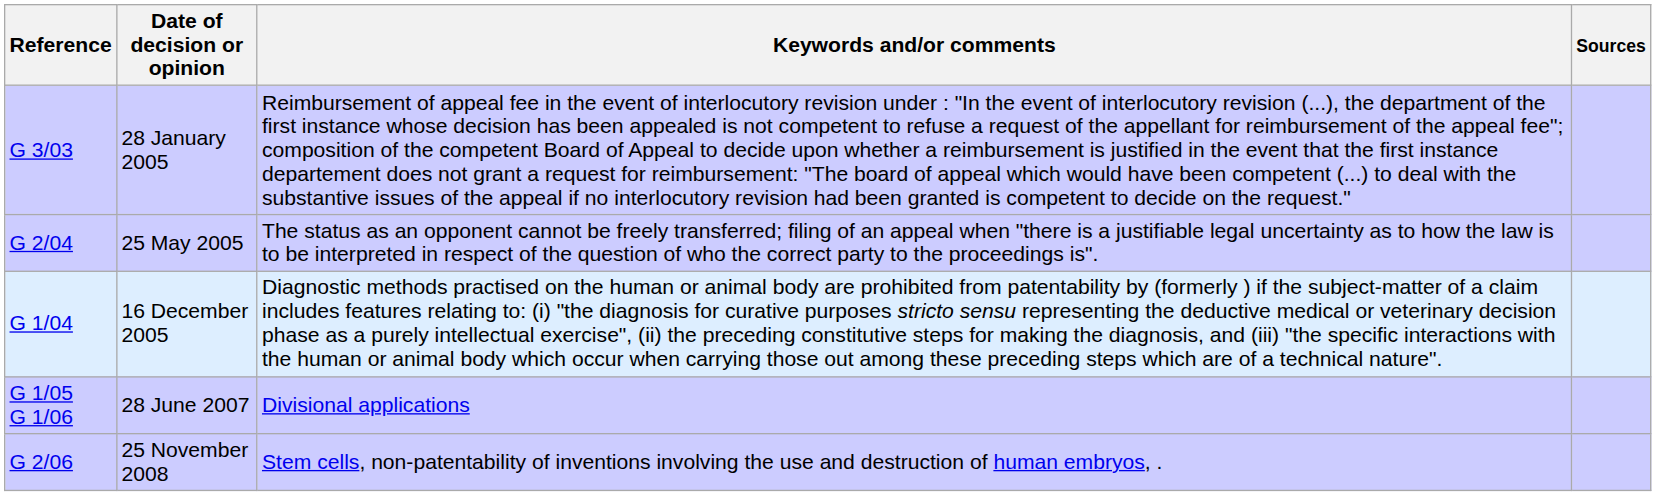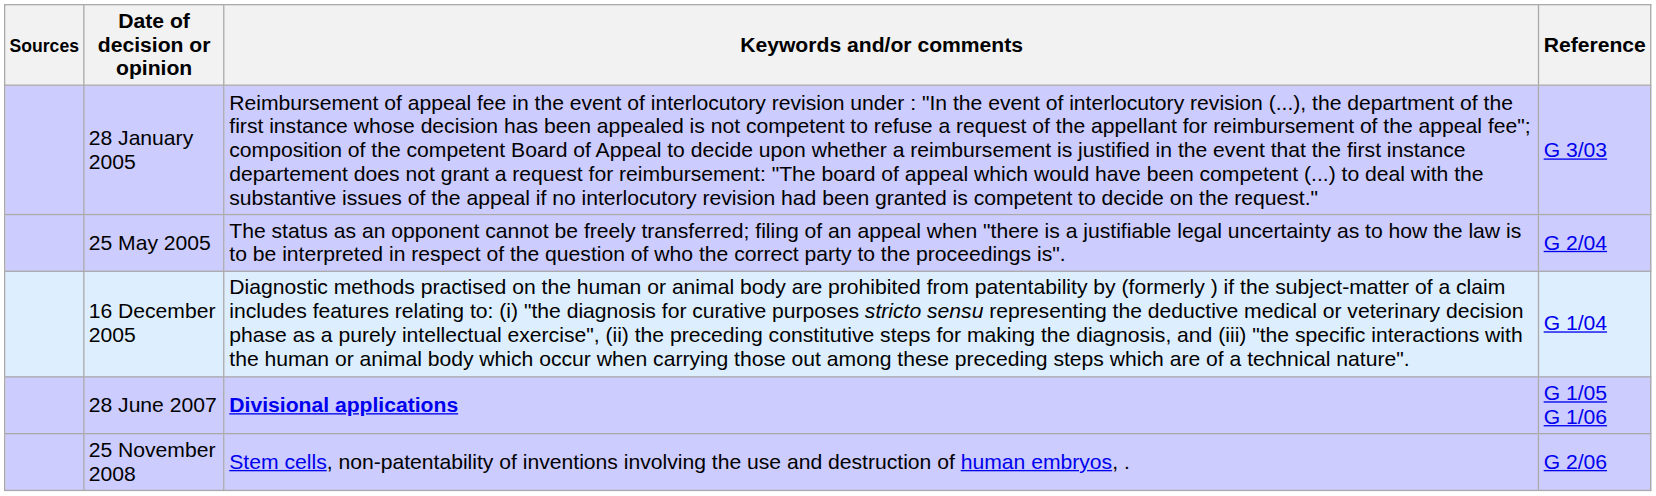columns swapped: Reference <-> Sources
28 June 2007 | Keywords and/or comments: normal -> bold
